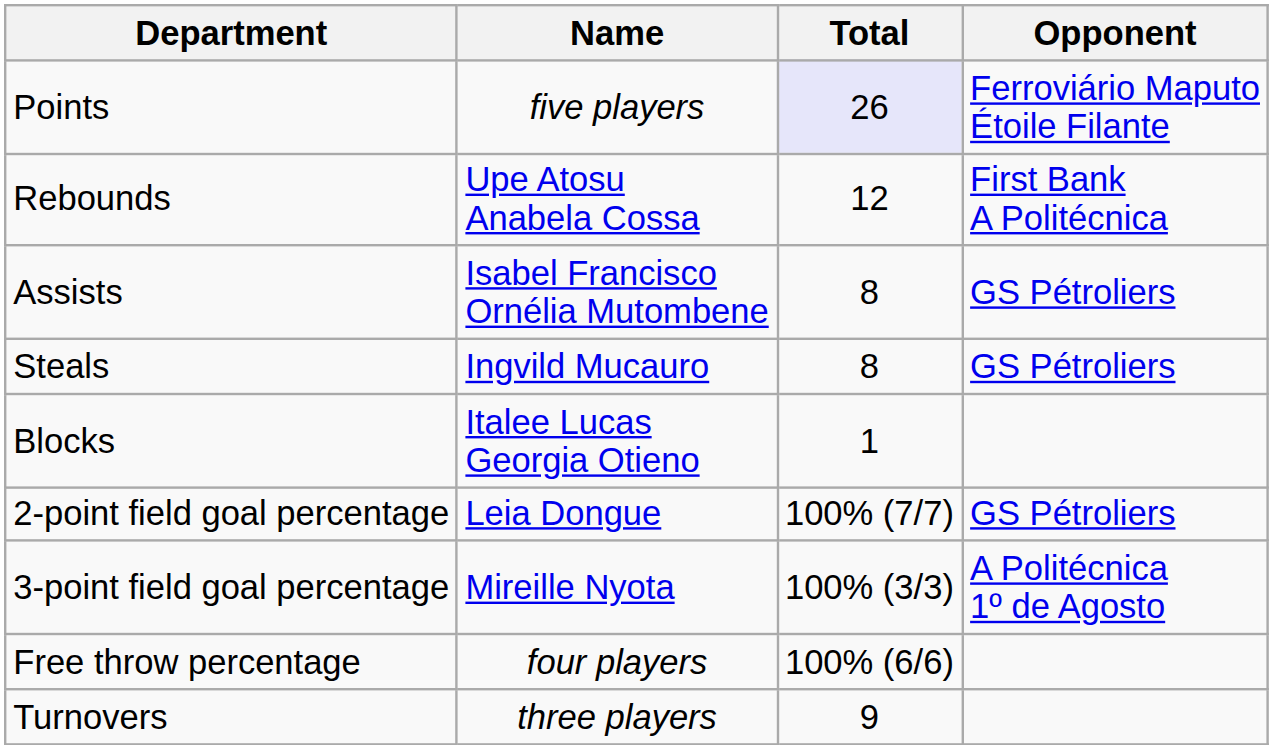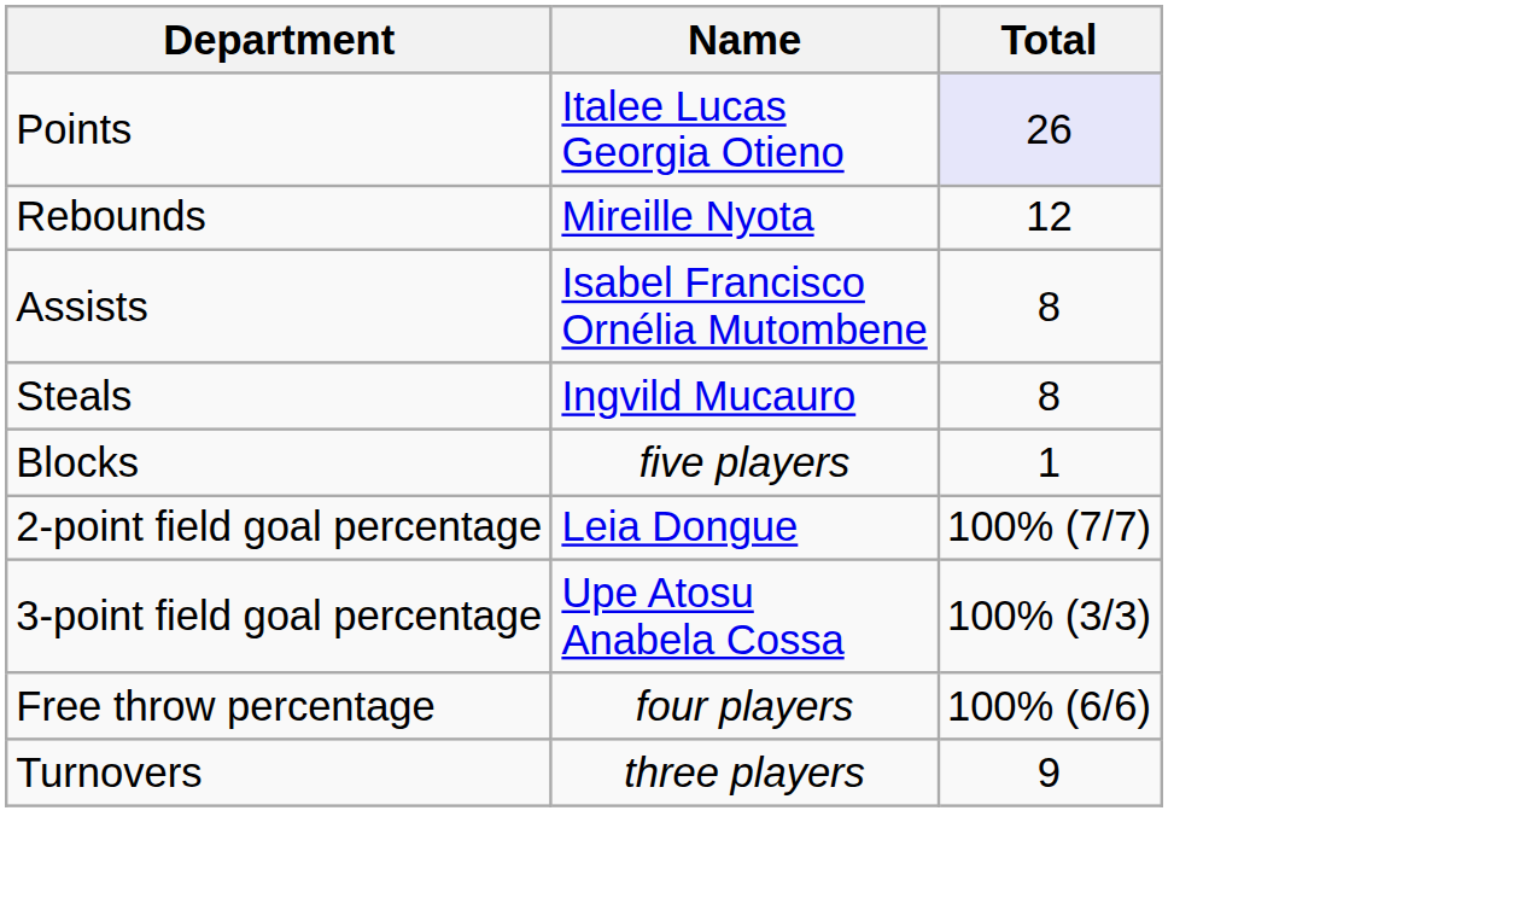- column: Opponent | Ferroviário Maputo Étoile Filante | First Bank A Politécnica | GS Pétroliers | GS Pétroliers | GS Pétroliers | A Politécnica 1º de Agosto
Points | Name: five players -> Italee Lucas Georgia Otieno
Rebounds | Name: Upe Atosu Anabela Cossa -> Mireille Nyota
Blocks | Name: Italee Lucas Georgia Otieno -> five players
3-point field goal percentage | Name: Mireille Nyota -> Upe Atosu Anabela Cossa
